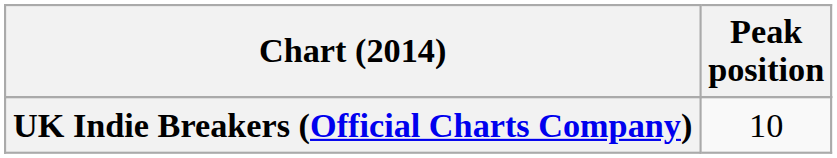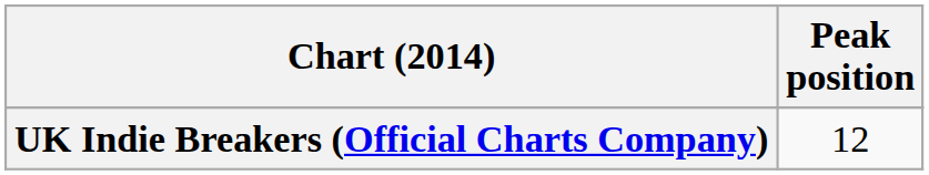UK Indie Breakers (Official Charts Company) | Peak position: 10 -> 12
